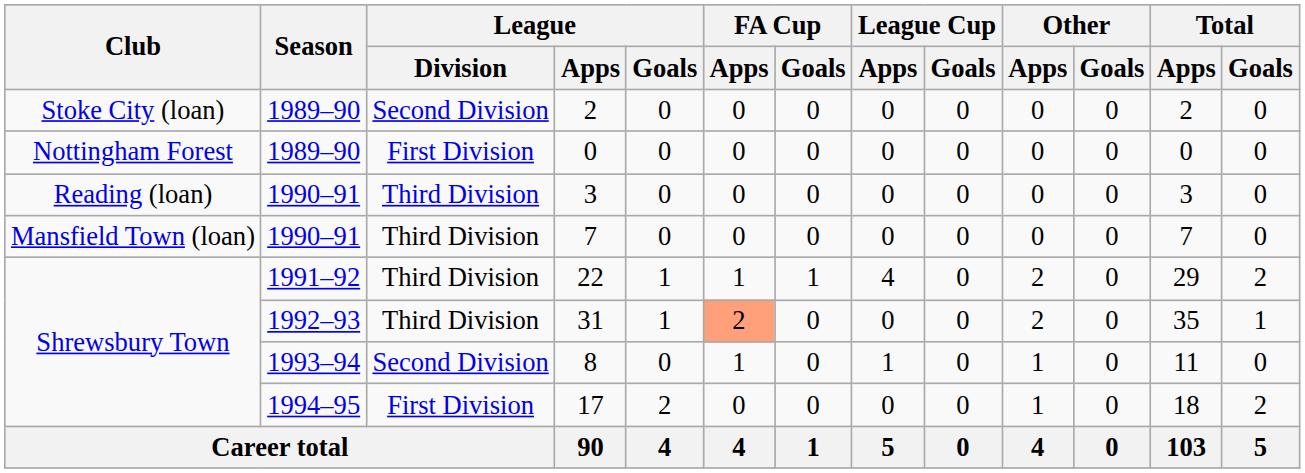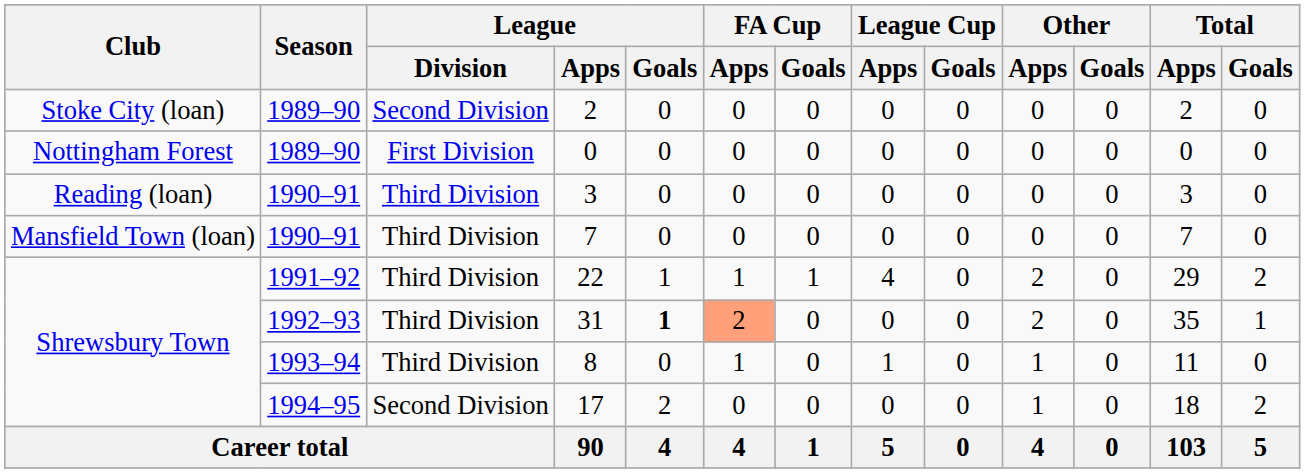31 | League / Goals: normal -> bold
8 | League / Division: Second Division -> Third Division
17 | League / Division: First Division -> Second Division
